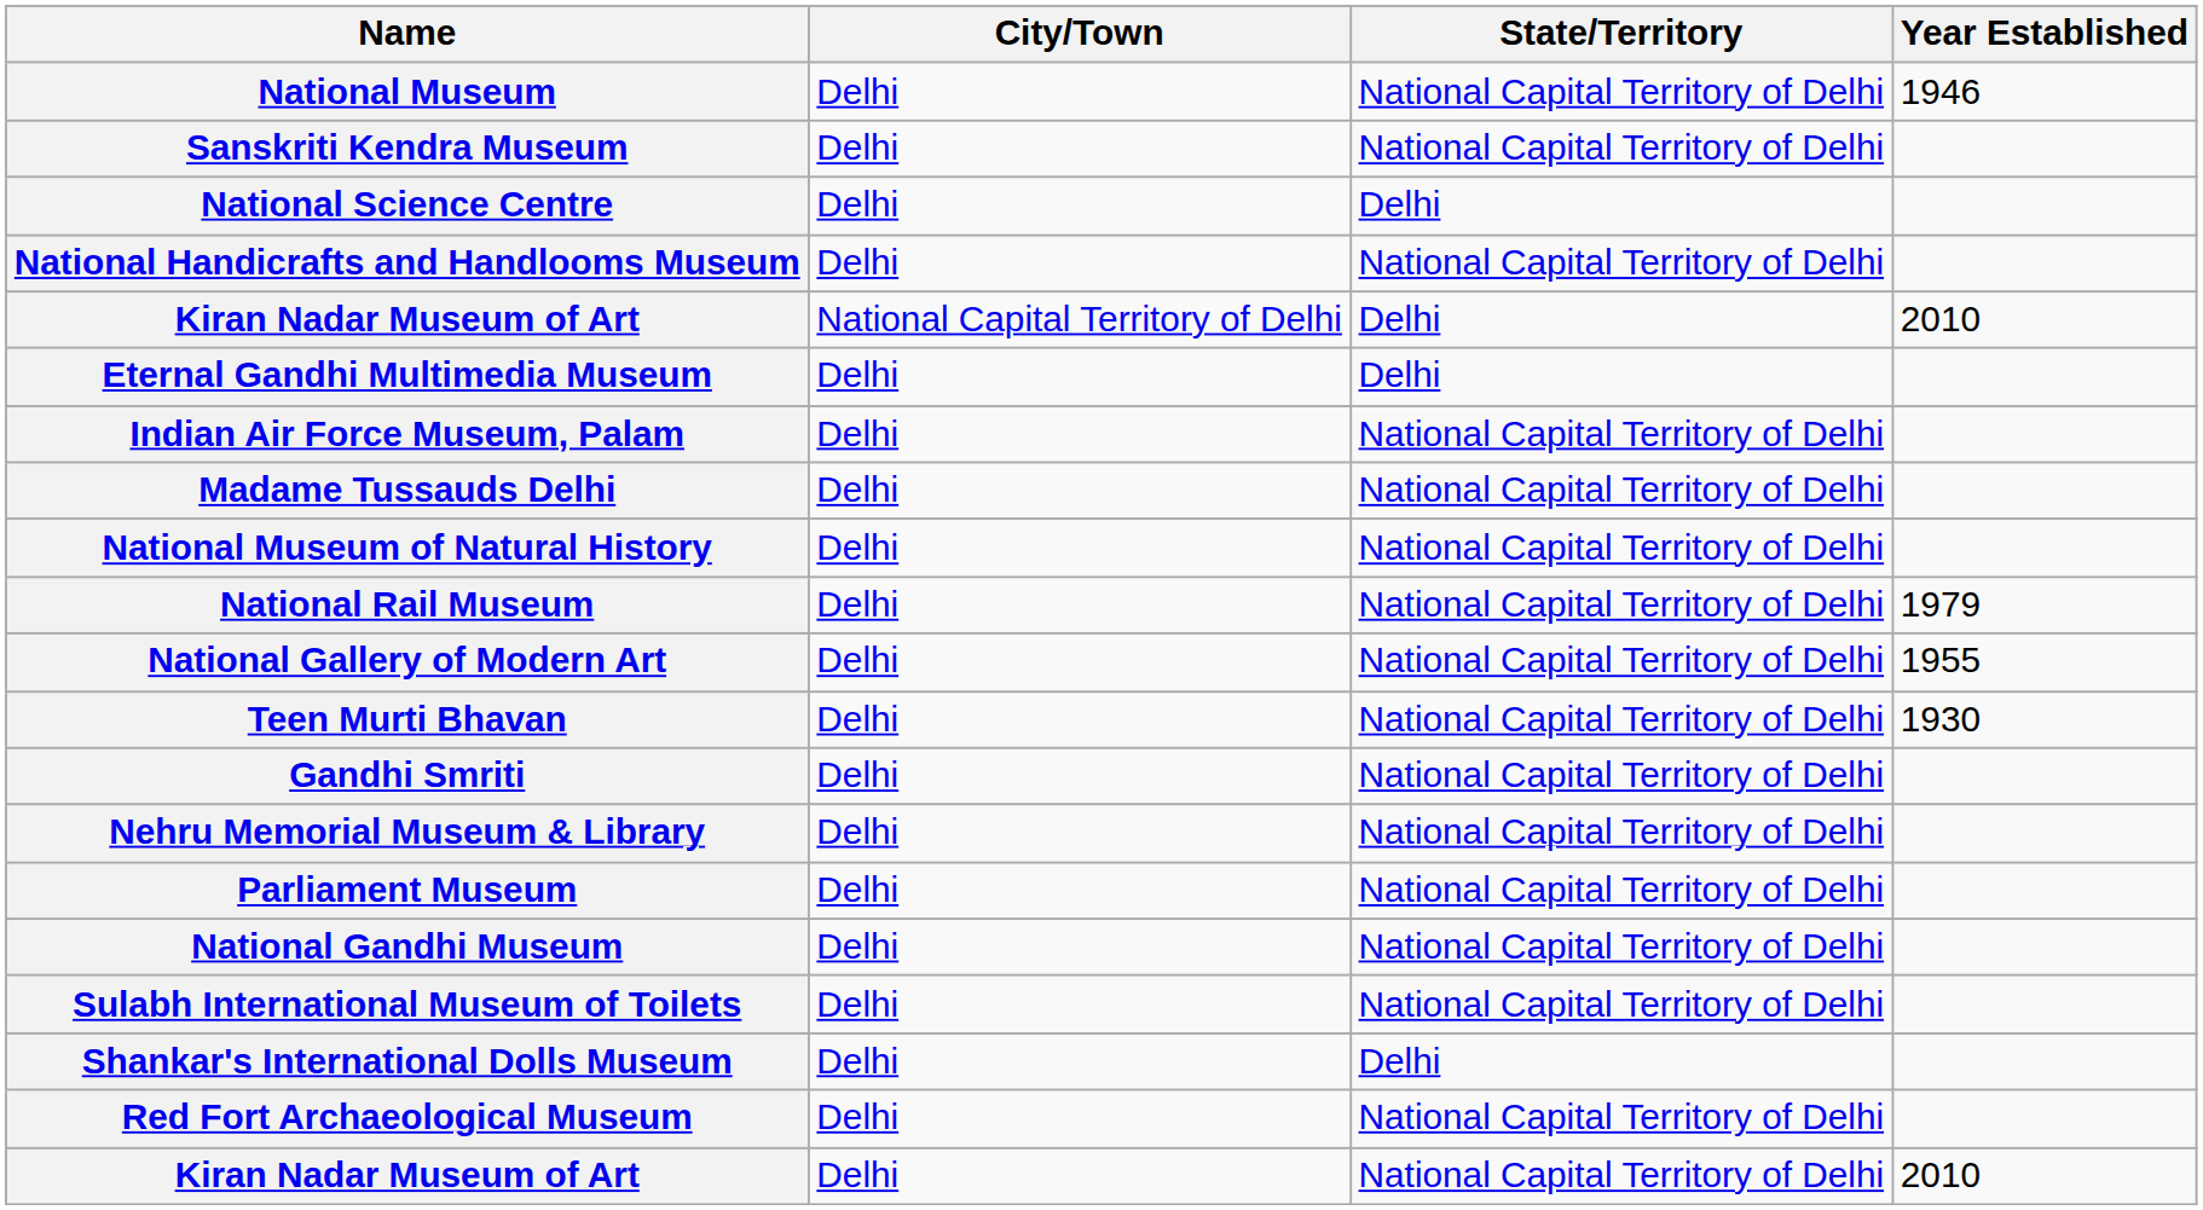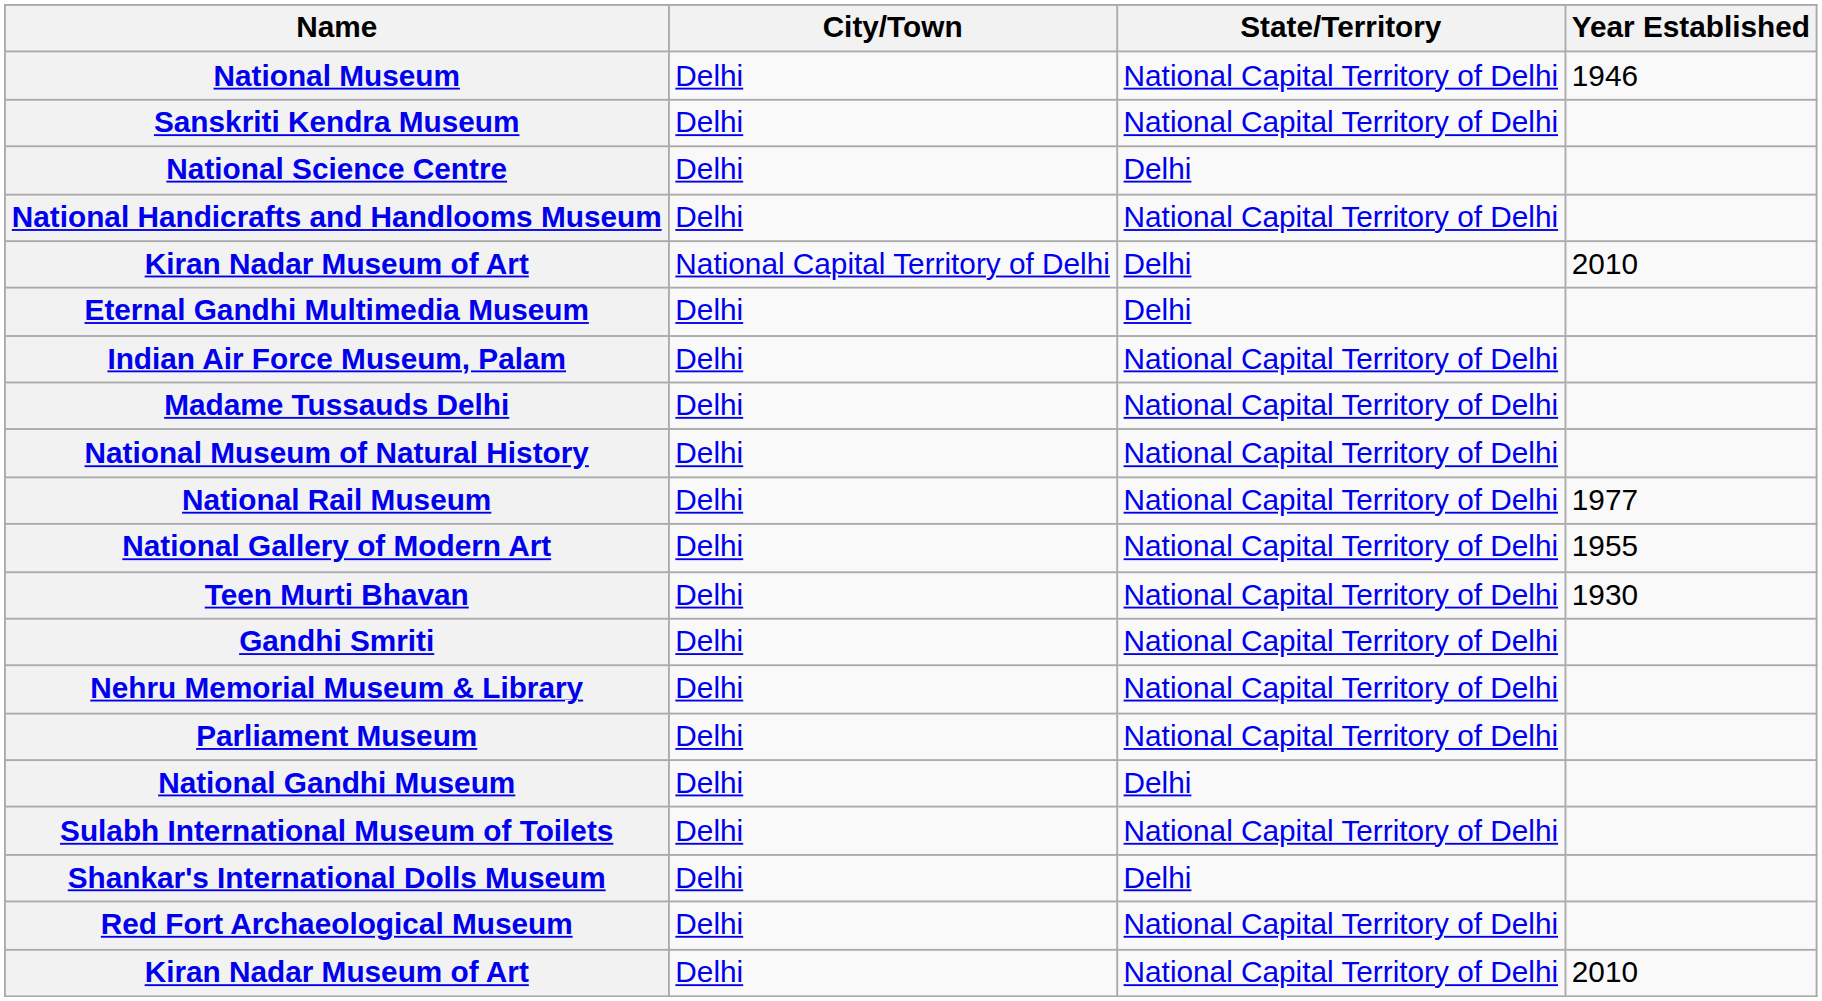National Rail Museum | Year Established: 1979 -> 1977
National Gandhi Museum | State/Territory: National Capital Territory of Delhi -> Delhi
